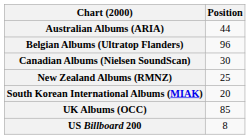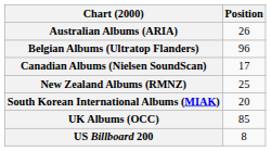Australian Albums (ARIA) | Position: 44 -> 26
Canadian Albums (Nielsen SoundScan) | Position: 30 -> 17
